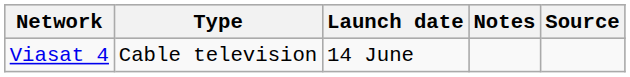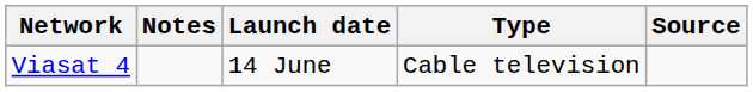columns swapped: Type <-> Notes
